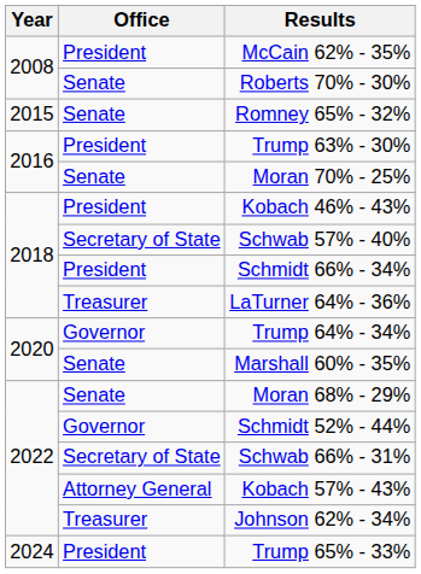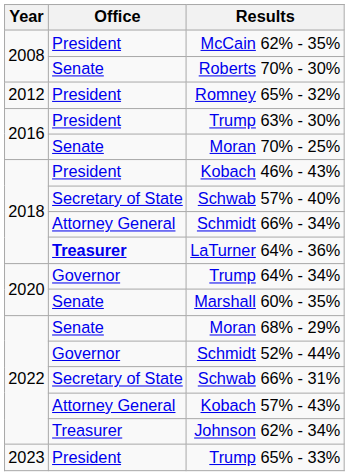Romney 65% - 32% | Year: 2015 -> 2012
Romney 65% - 32% | Office: Senate -> President
Schmidt 66% - 34% | Office: President -> Attorney General
LaTurner 64% - 36% | Office: normal -> bold
Trump 65% - 33% | Year: 2024 -> 2023
